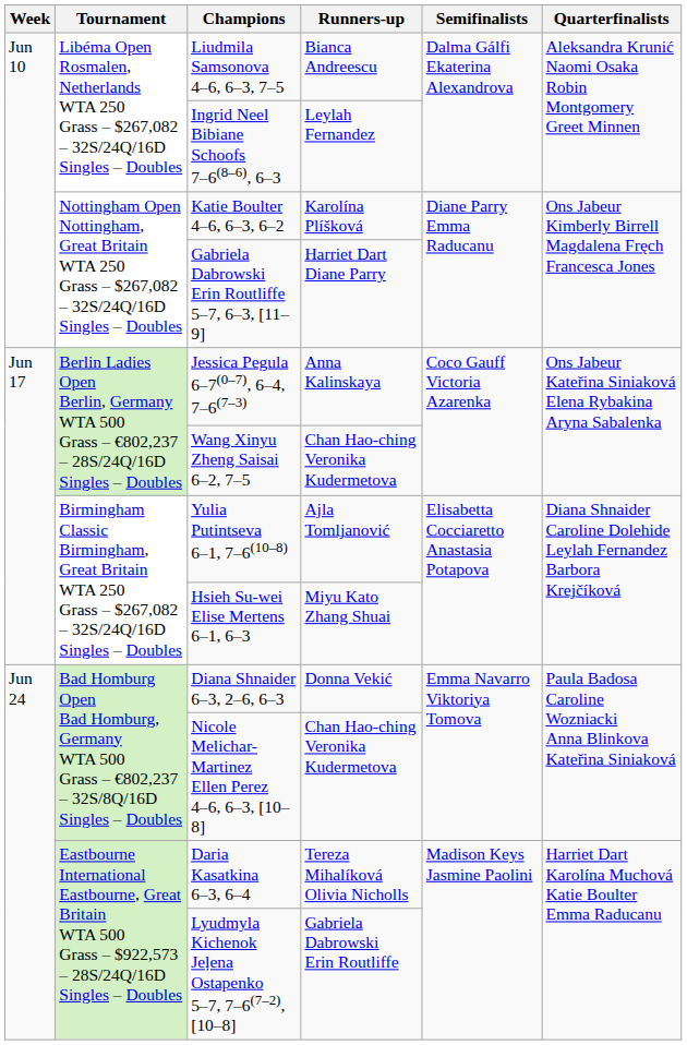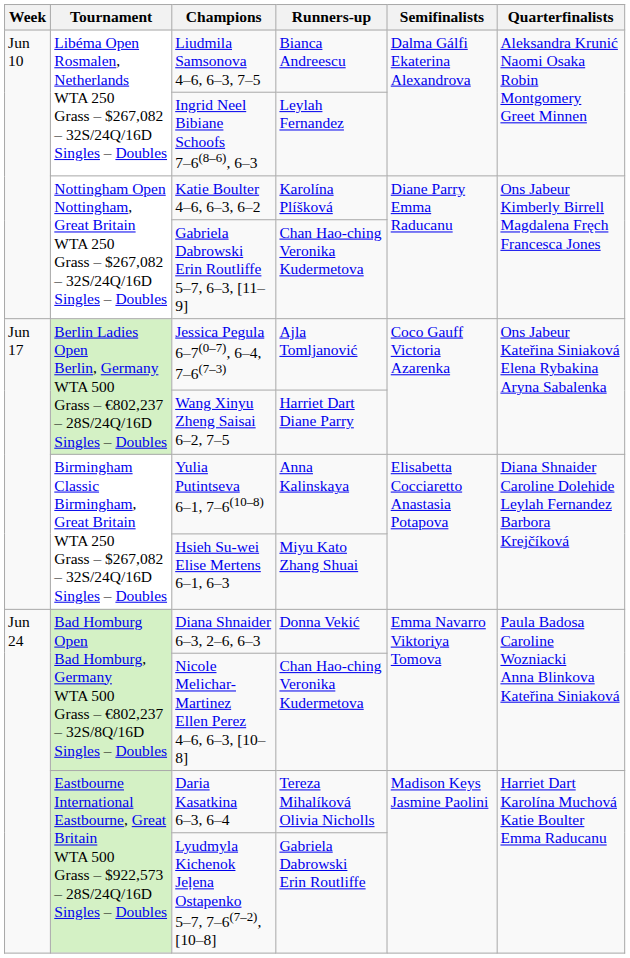Gabriela Dabrowski Erin Routliffe 5–7, 6–3, [11–9] | Runners-up: Harriet Dart Diane Parry -> Chan Hao-ching Veronika Kudermetova
Jessica Pegula 6–7(0–7), 6–4, 7–6(7–3) | Runners-up: Anna Kalinskaya -> Ajla Tomljanović
Wang Xinyu Zheng Saisai 6–2, 7–5 | Runners-up: Chan Hao-ching Veronika Kudermetova -> Harriet Dart Diane Parry
Yulia Putintseva 6–1, 7–6(10–8) | Runners-up: Ajla Tomljanović -> Anna Kalinskaya
